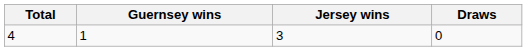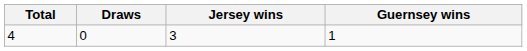columns swapped: Guernsey wins <-> Draws
